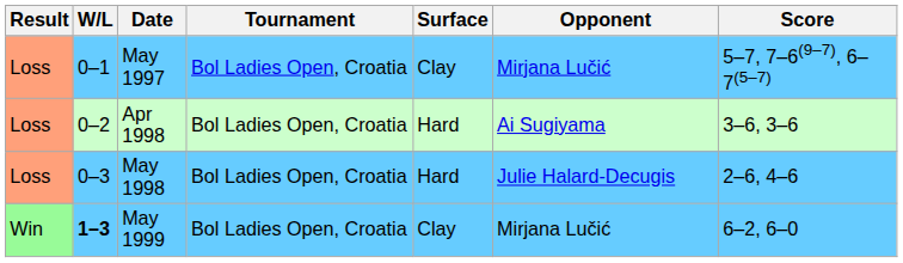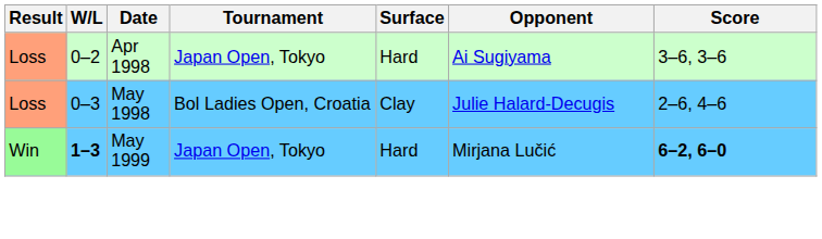- row: Loss | 0–1 | May 1997 | Bol Ladies Open, Croatia | Clay | Mirjana Lučić | 5–7, 7–6(9–7), 6–7(5–7)
Apr 1998 | Tournament: Bol Ladies Open, Croatia -> Japan Open, Tokyo
May 1998 | Surface: Hard -> Clay
May 1999 | Tournament: Bol Ladies Open, Croatia -> Japan Open, Tokyo
May 1999 | Surface: Clay -> Hard
May 1999 | Score: normal -> bold
